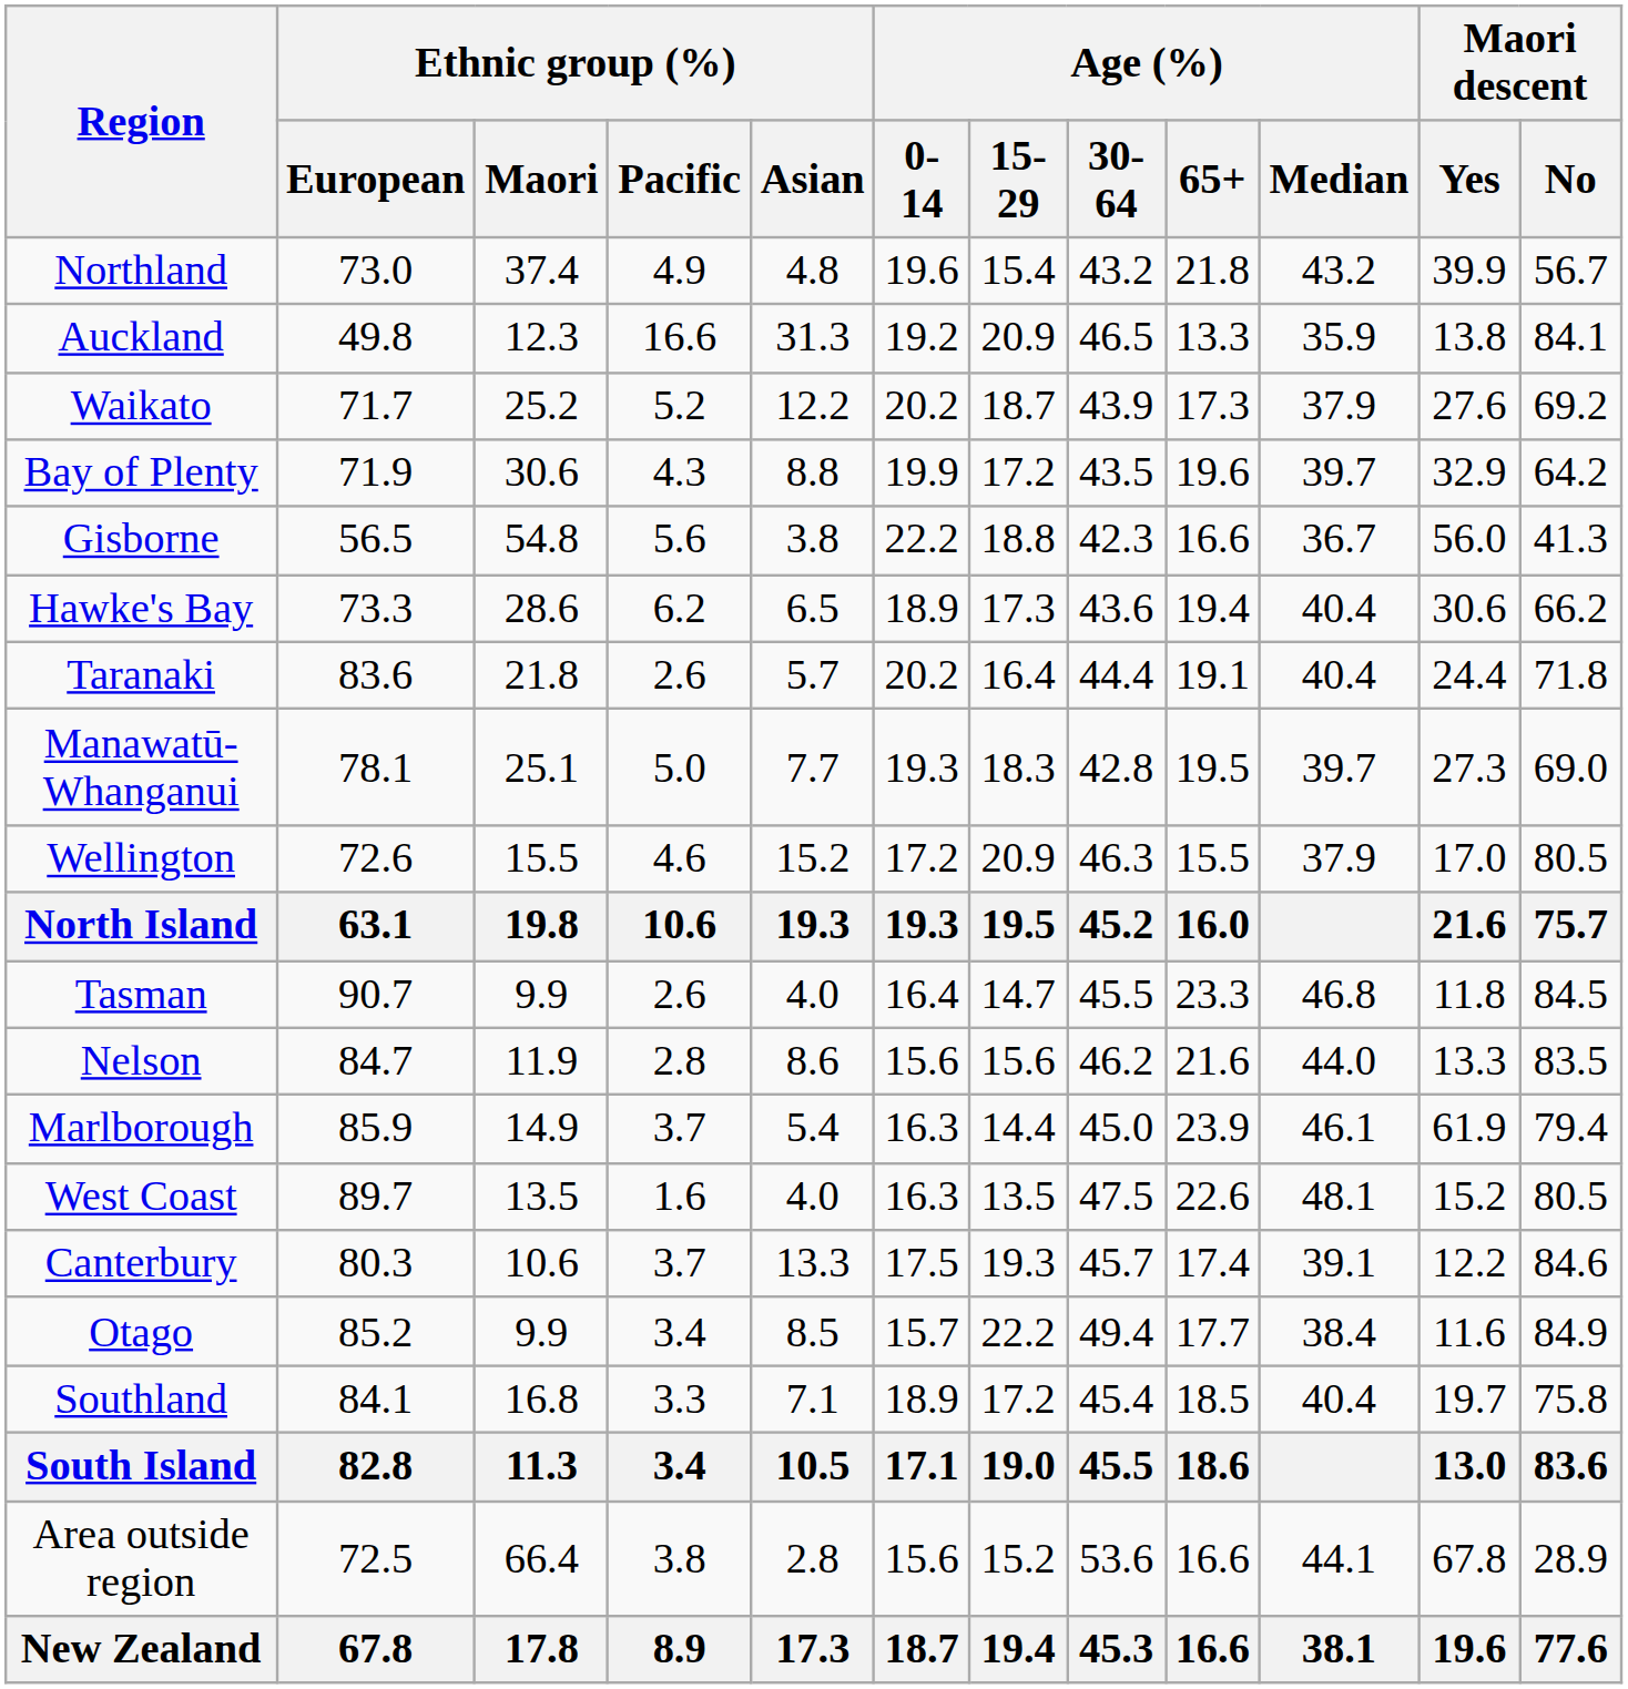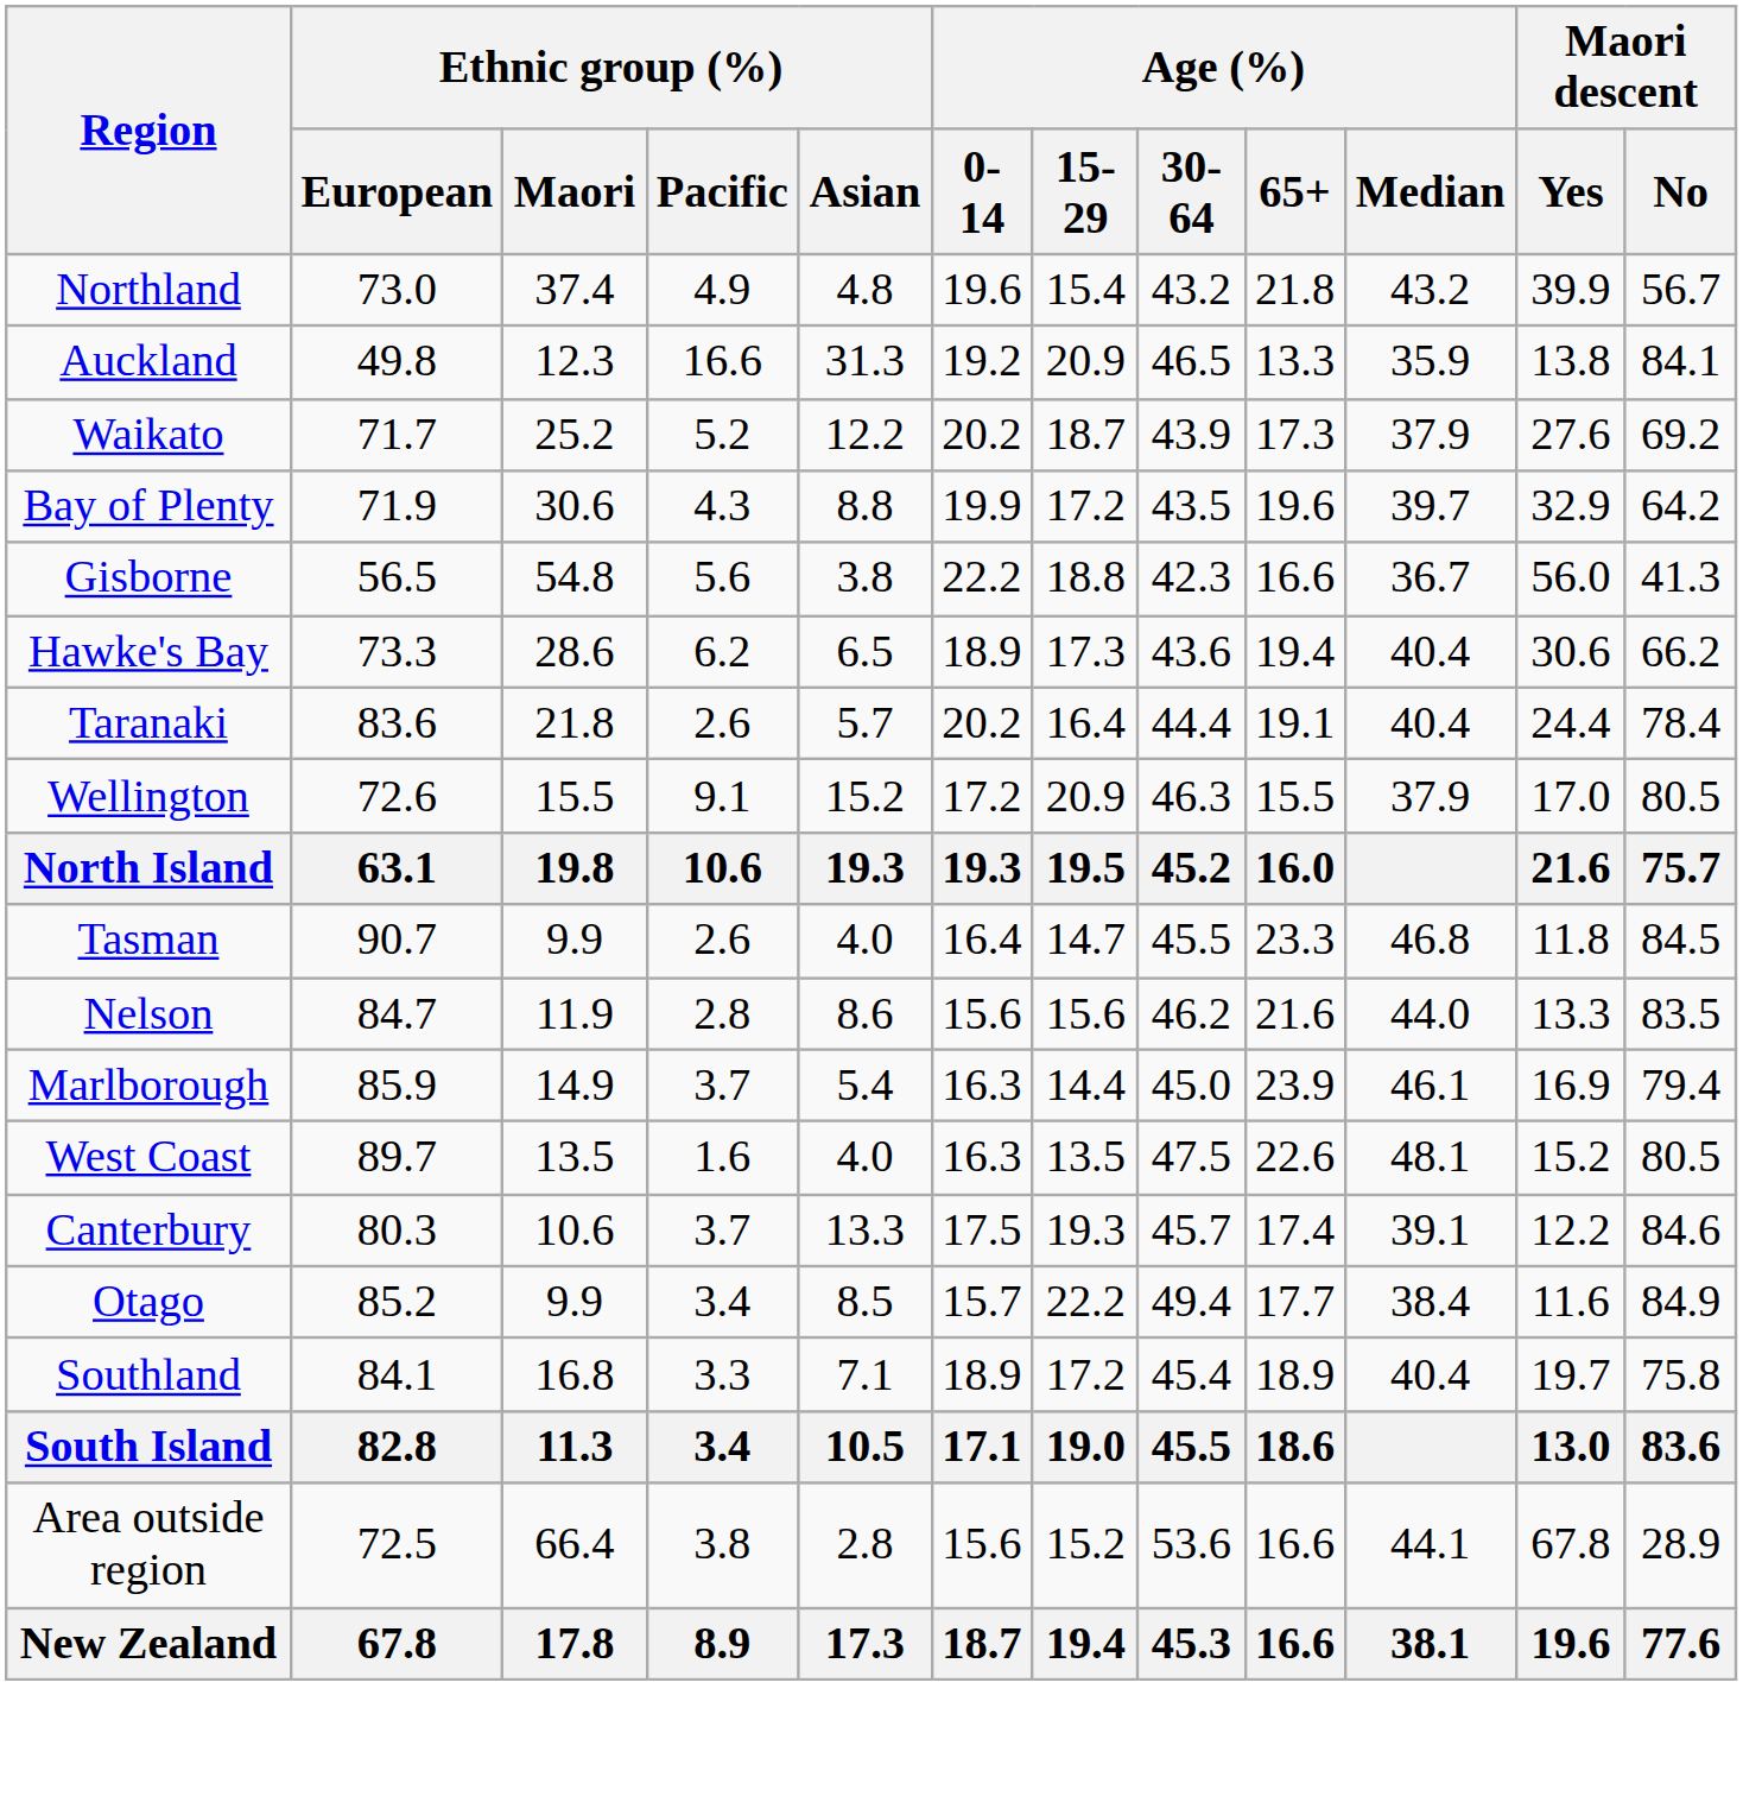Taranaki | Maori descent / No: 71.8 -> 78.4
- row: Manawatū-Whanganui | 78.1 | 25.1 | 5.0 | 7.7 | 19.3 | 18.3 | 42.8 | 19.5 | 39.7 | 27.3 | 69.0
Wellington | Ethnic group (%) / Pacific: 4.6 -> 9.1
Marlborough | Maori descent / Yes: 61.9 -> 16.9
Southland | Age (%) / 65+: 18.5 -> 18.9
